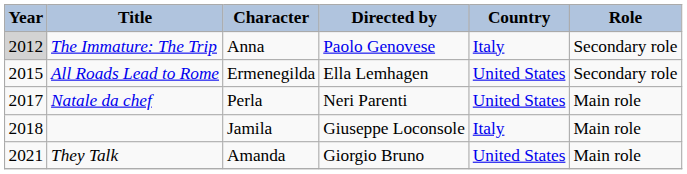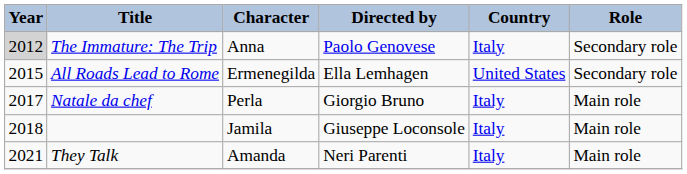Natale da chef | Directed by: Neri Parenti -> Giorgio Bruno
Natale da chef | Country: United States -> Italy
They Talk | Directed by: Giorgio Bruno -> Neri Parenti
They Talk | Country: United States -> Italy
